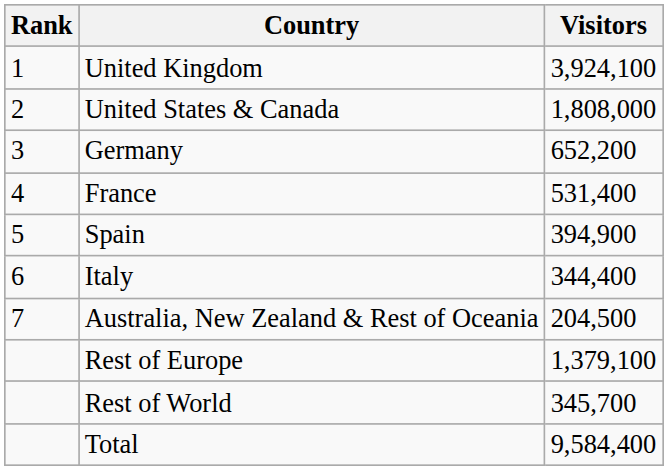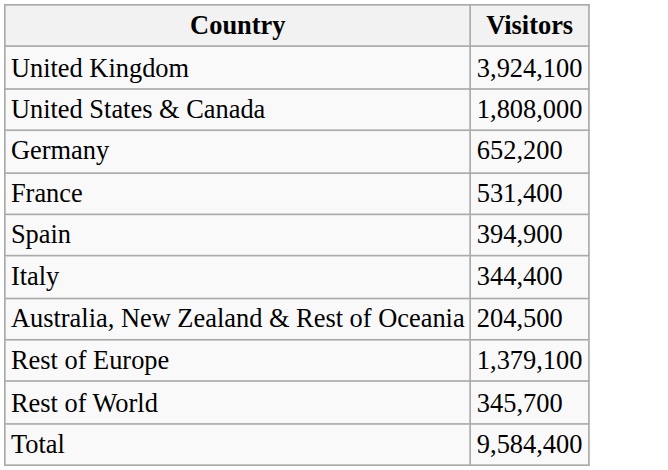- column: Rank | 1 | 2 | 3 | 4 | 5 | 6 | 7
